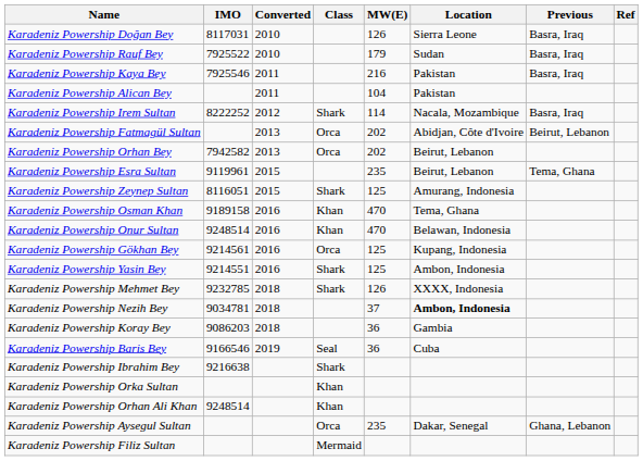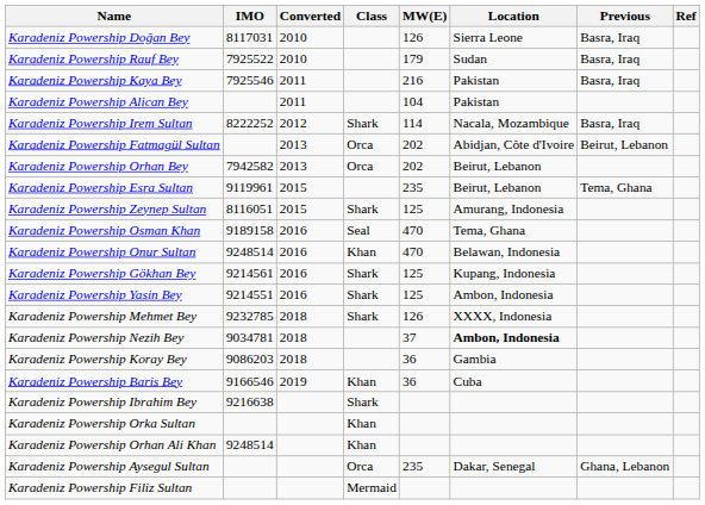Karadeniz Powership Osman Khan | Class: Khan -> Seal
Karadeniz Powership Gökhan Bey | Class: Orca -> Shark
Karadeniz Powership Baris Bey | Class: Seal -> Khan
